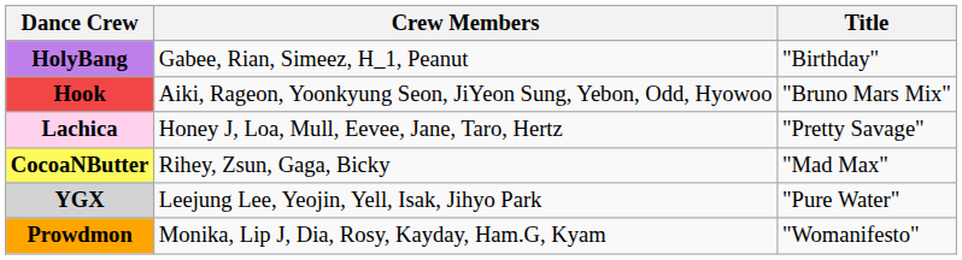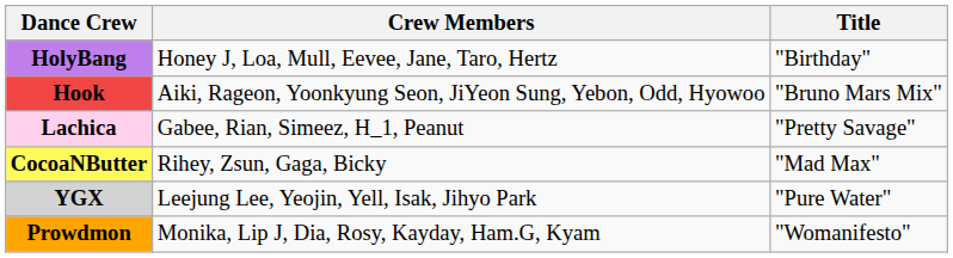HolyBang | Crew Members: Gabee, Rian, Simeez, H_1, Peanut -> Honey J, Loa, Mull, Eevee, Jane, Taro, Hertz
Lachica | Crew Members: Honey J, Loa, Mull, Eevee, Jane, Taro, Hertz -> Gabee, Rian, Simeez, H_1, Peanut
